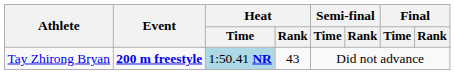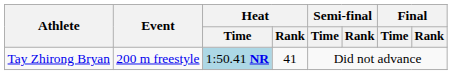Tay Zhirong Bryan | Event: bold -> normal
Tay Zhirong Bryan | Heat / Rank: 43 -> 41
